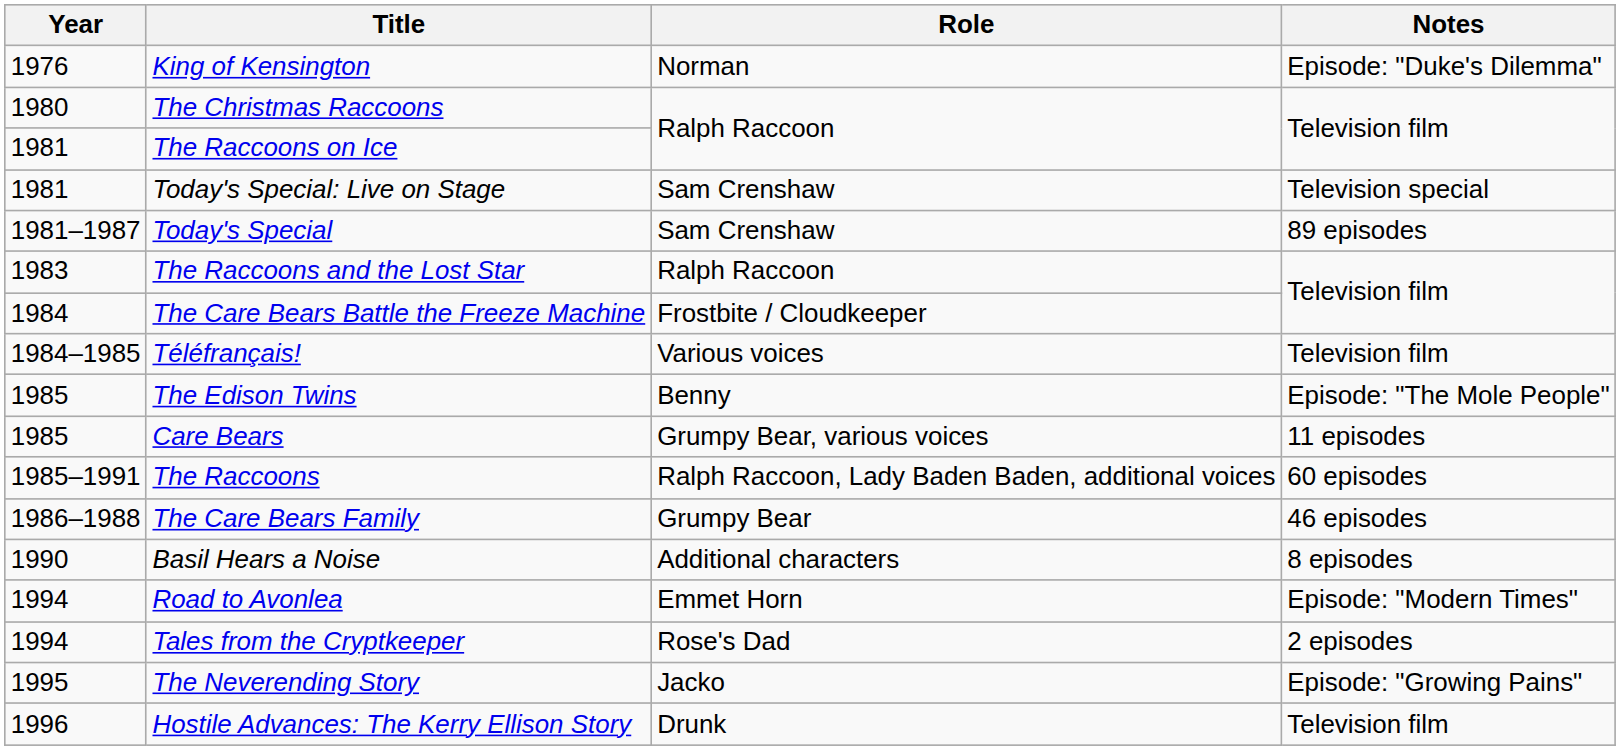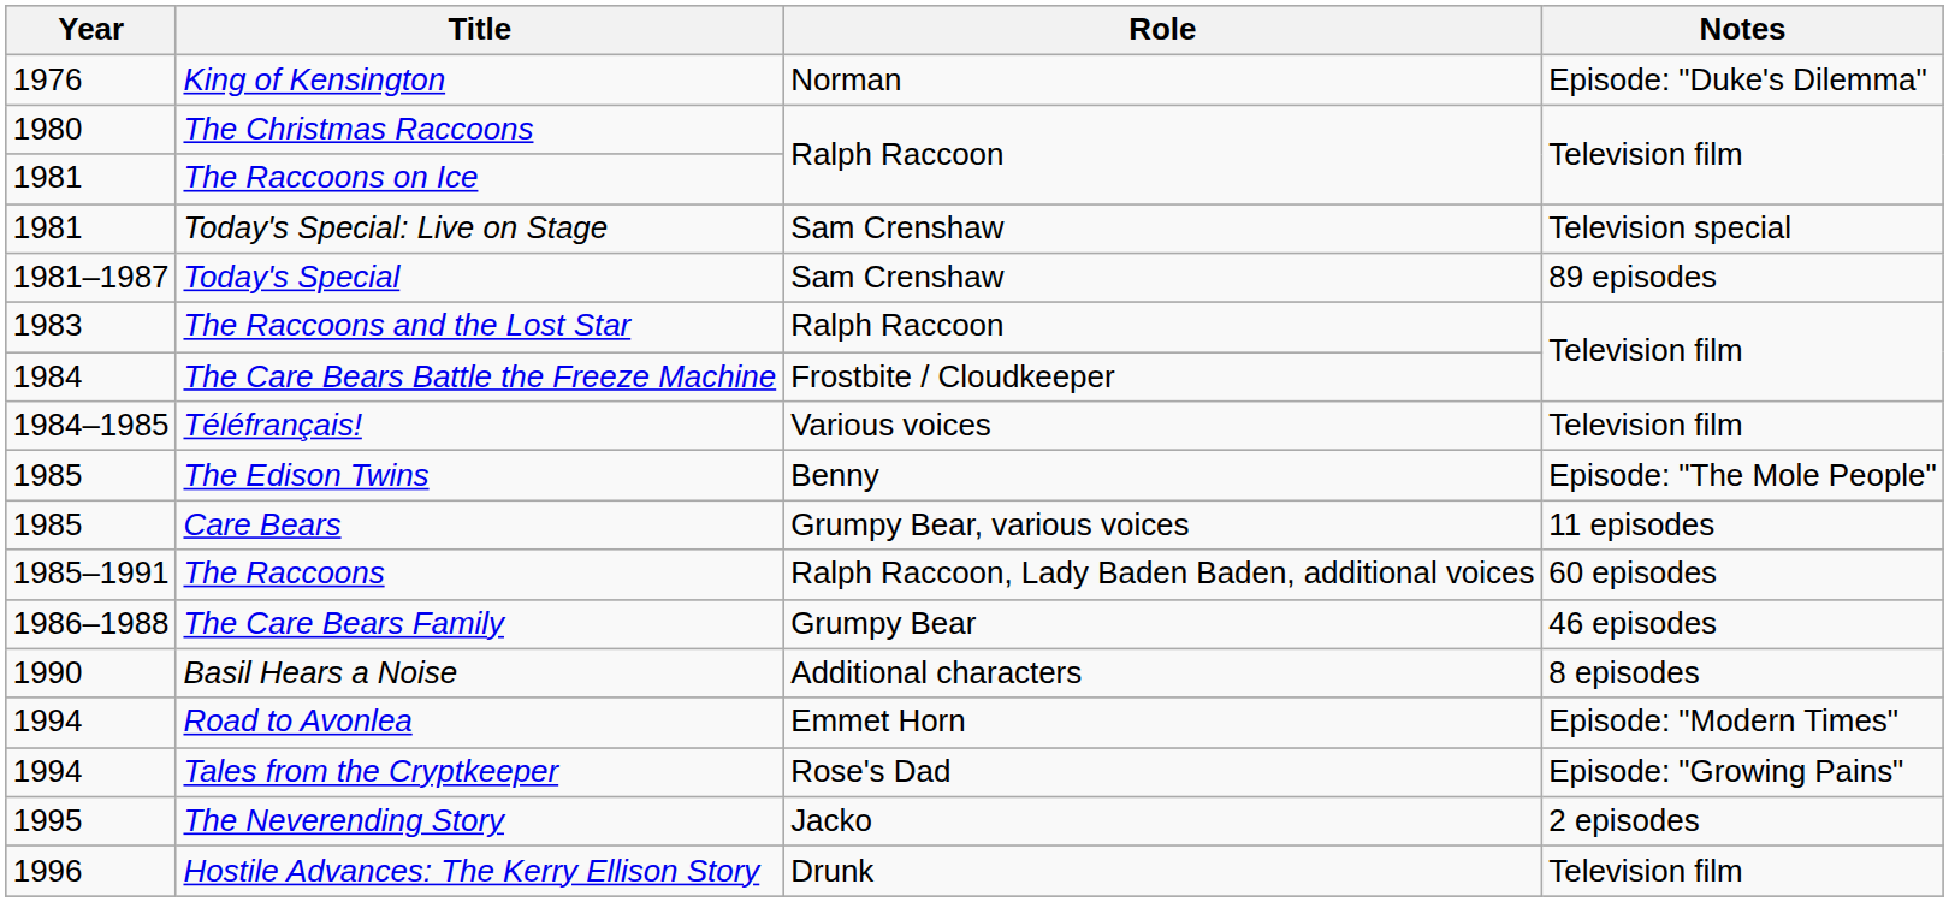Tales from the Cryptkeeper | Notes: 2 episodes -> Episode: "Growing Pains"
The Neverending Story | Notes: Episode: "Growing Pains" -> 2 episodes
